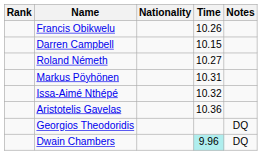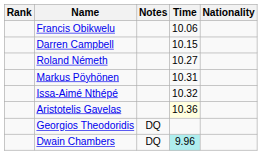columns swapped: Nationality <-> Notes
Francis Obikwelu | Time: 10.26 -> 10.06
Aristotelis Gavelas | Time: no background -> lightyellow background
